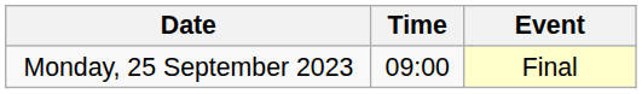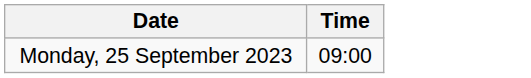- column: Event | Final
